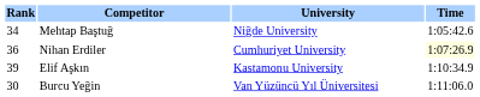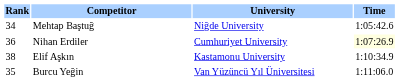Elif Aşkın | Rank: 39 -> 38
Burcu Yeğin | Rank: 30 -> 35
